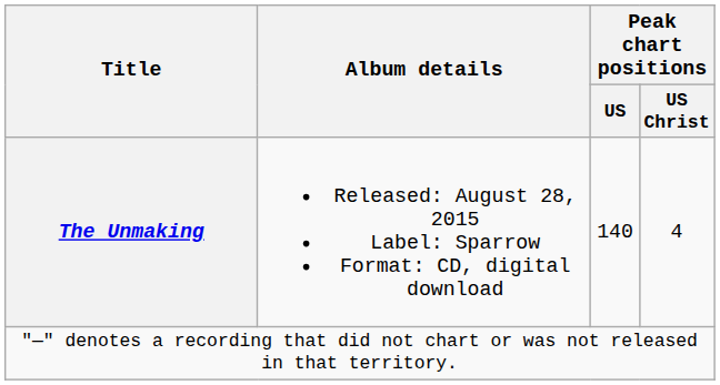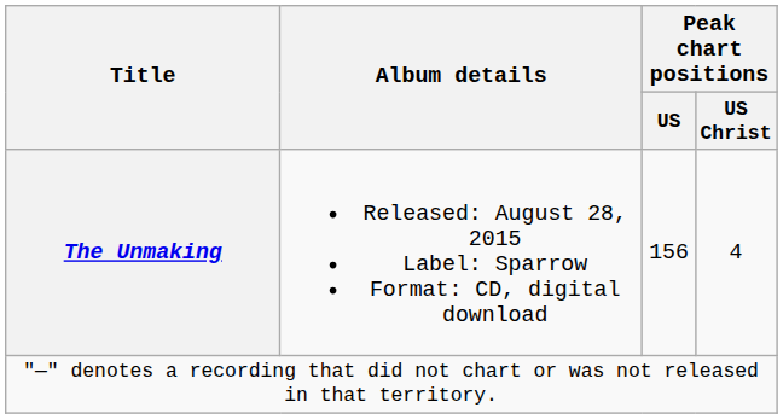The Unmaking | Peak chart positions / US: 140 -> 156
